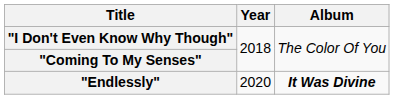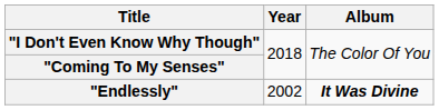"Endlessly" | Year: 2020 -> 2002
